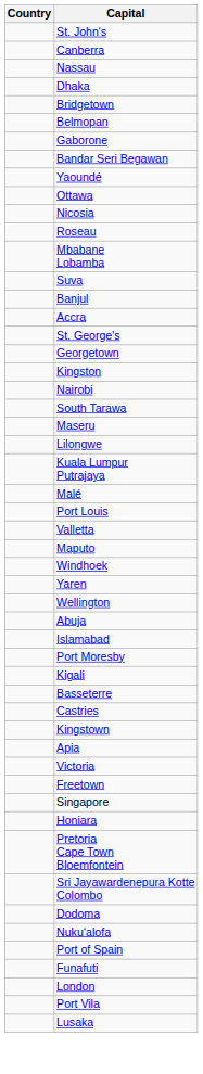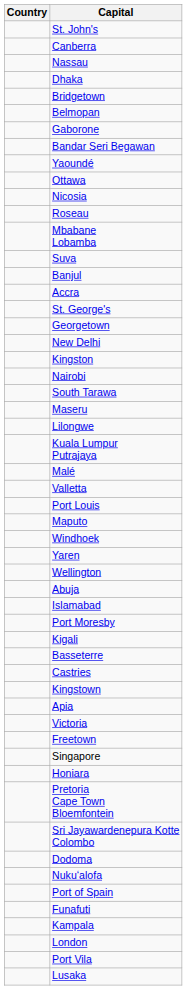+ row: New Delhi
rows swapped: Valletta <-> Port Louis
+ row: Kampala
